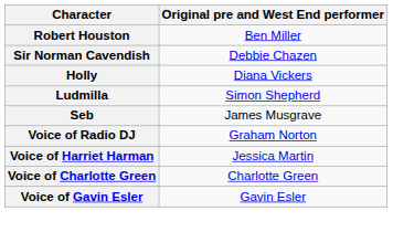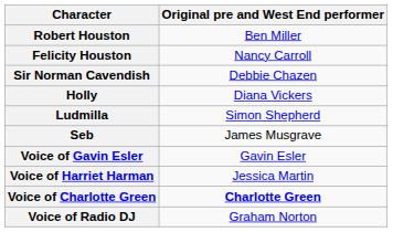+ row: Felicity Houston | Nancy Carroll
rows swapped: Voice of Radio DJ <-> Voice of Gavin Esler
Voice of Charlotte Green | Original pre and West End performer: normal -> bold
